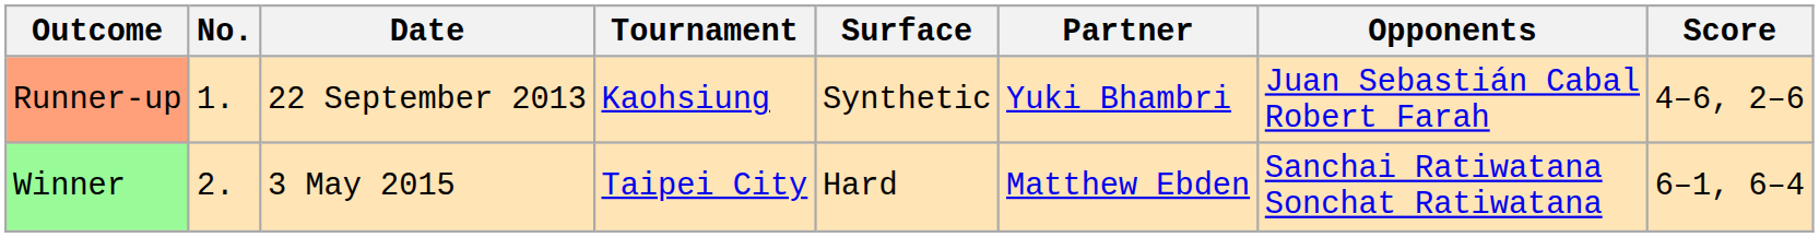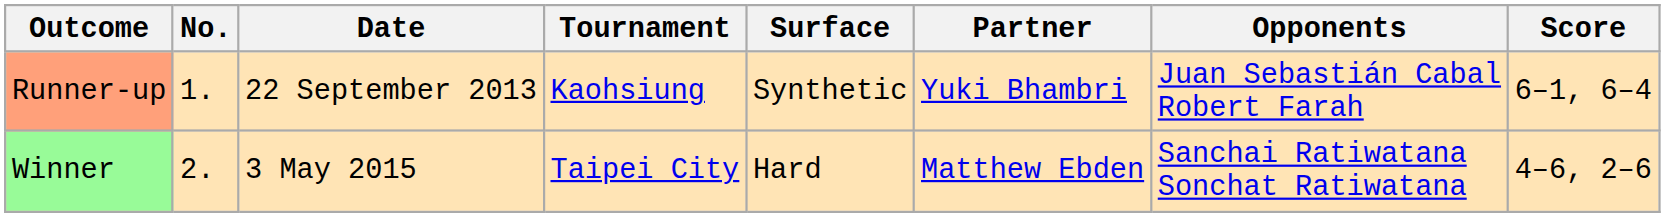Runner-up | Score: 4–6, 2–6 -> 6–1, 6–4
Winner | Score: 6–1, 6–4 -> 4–6, 2–6
